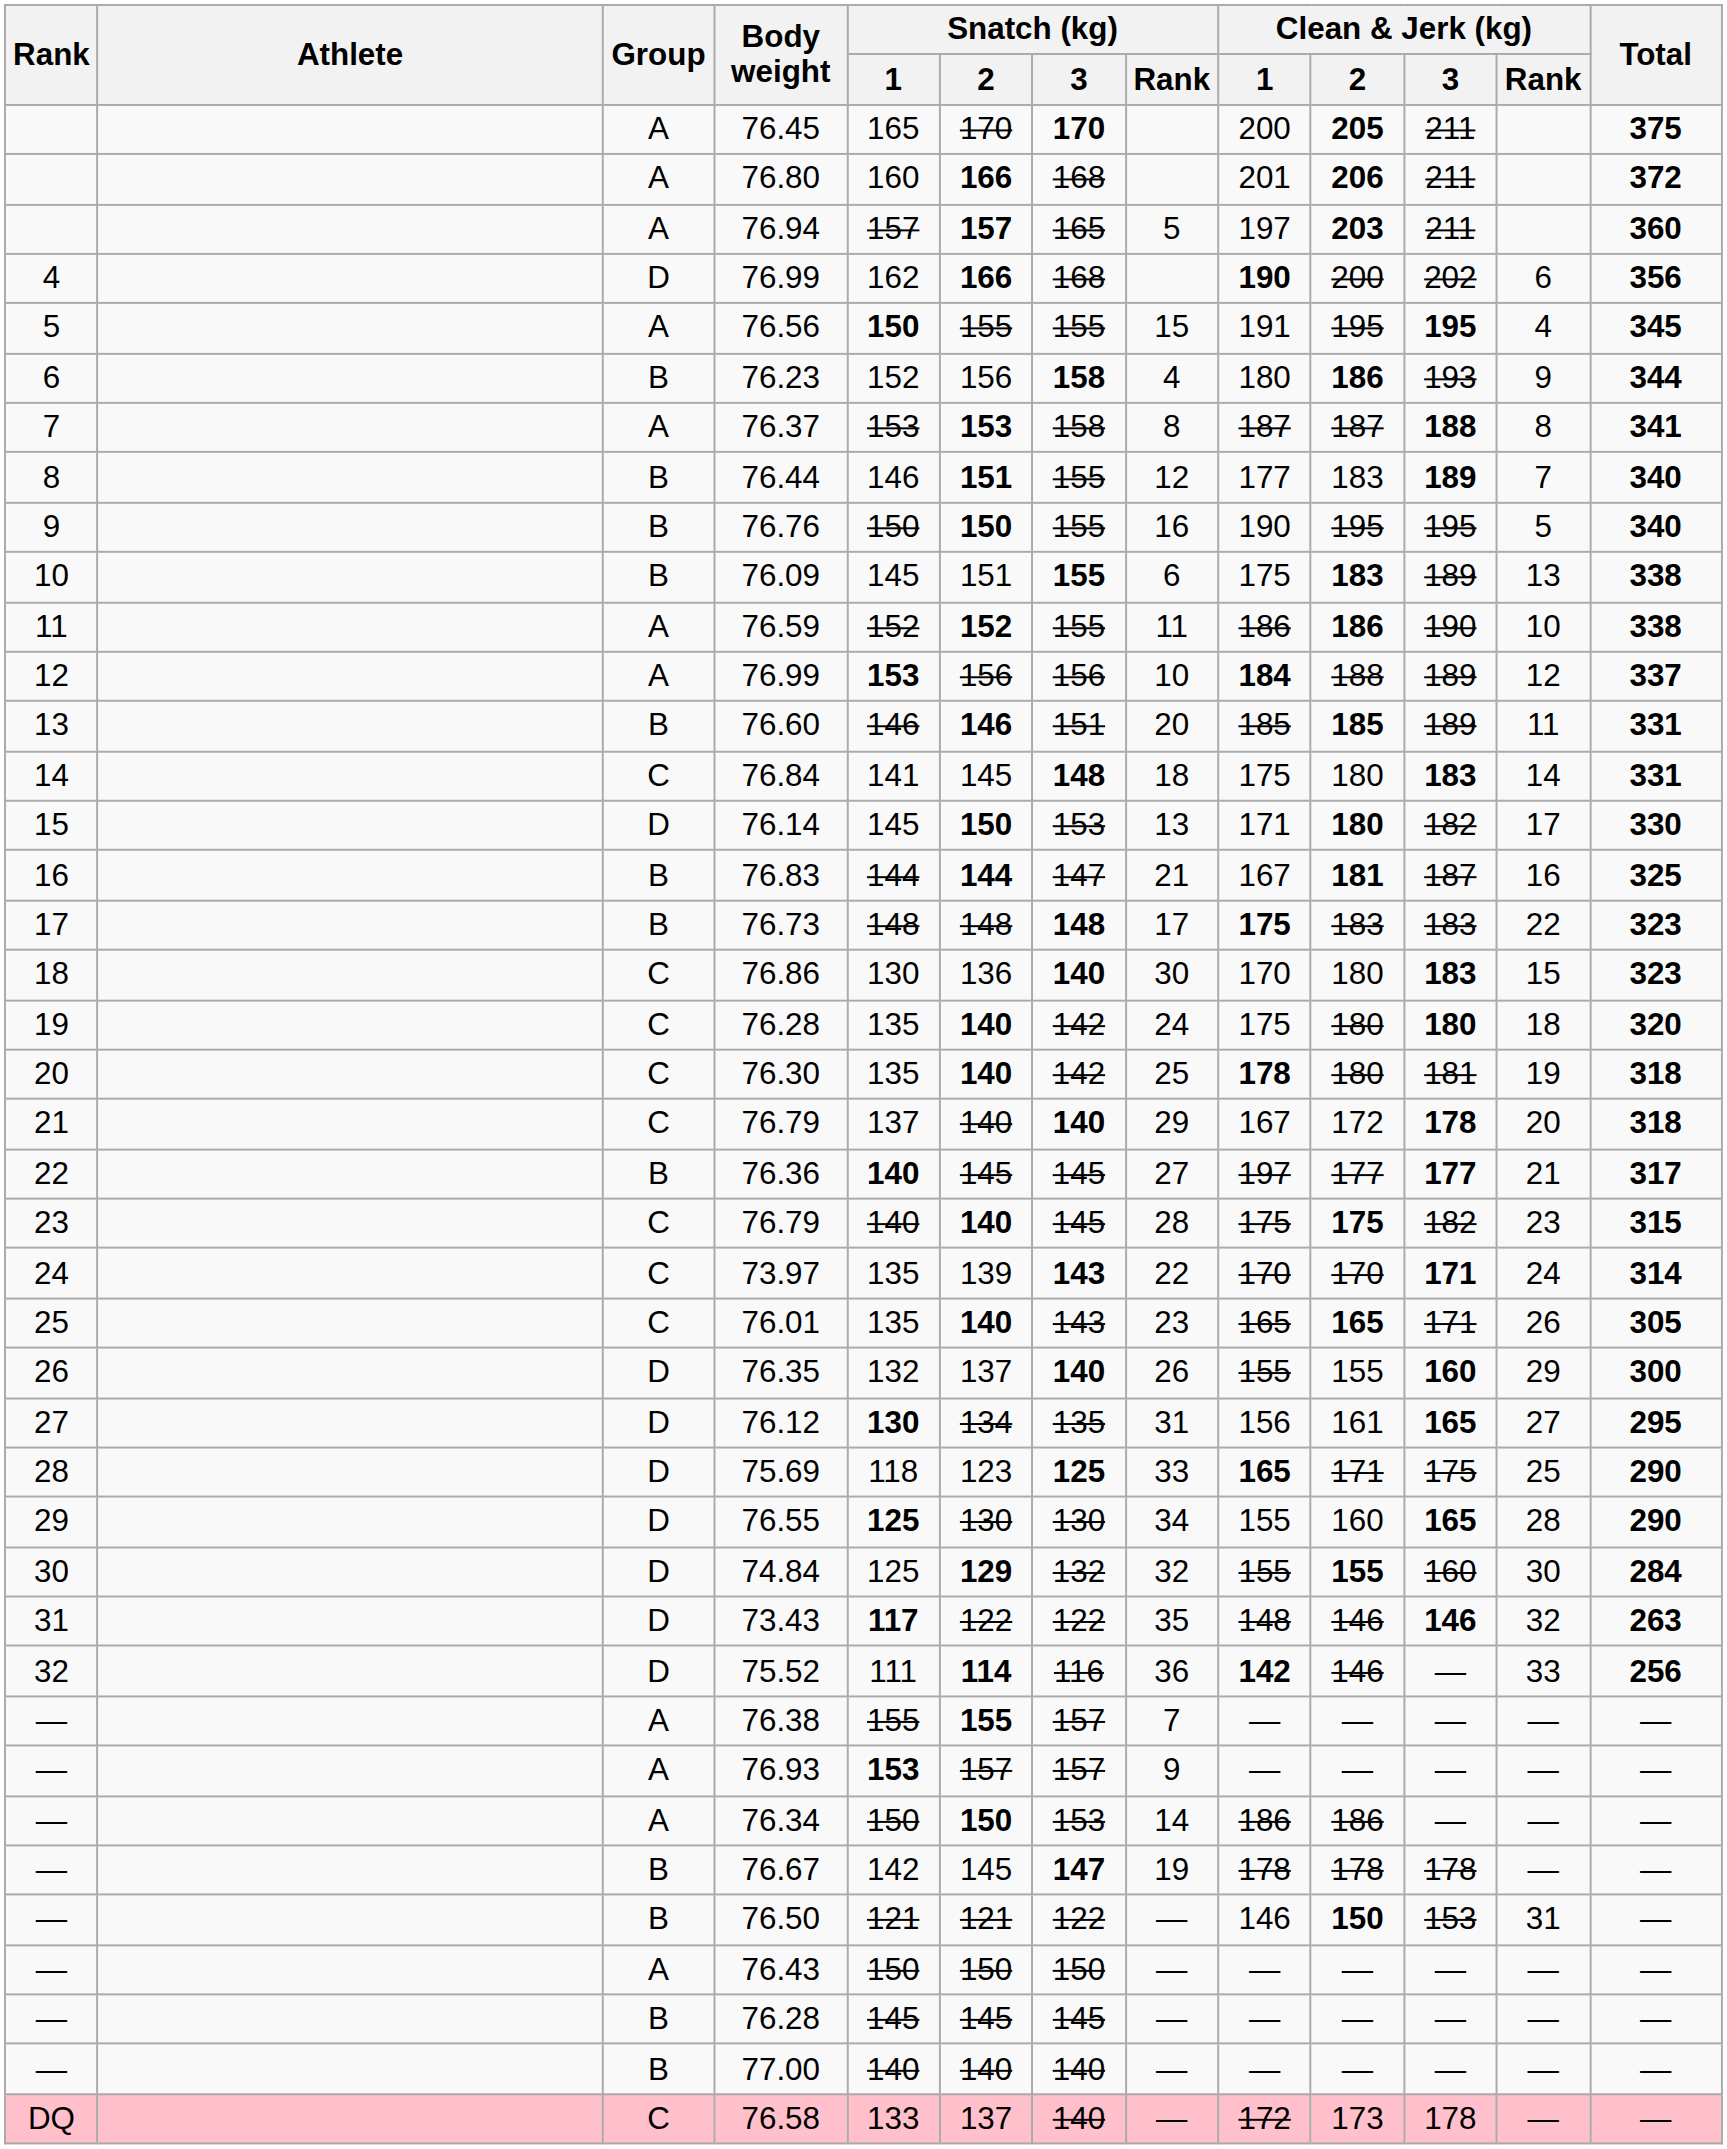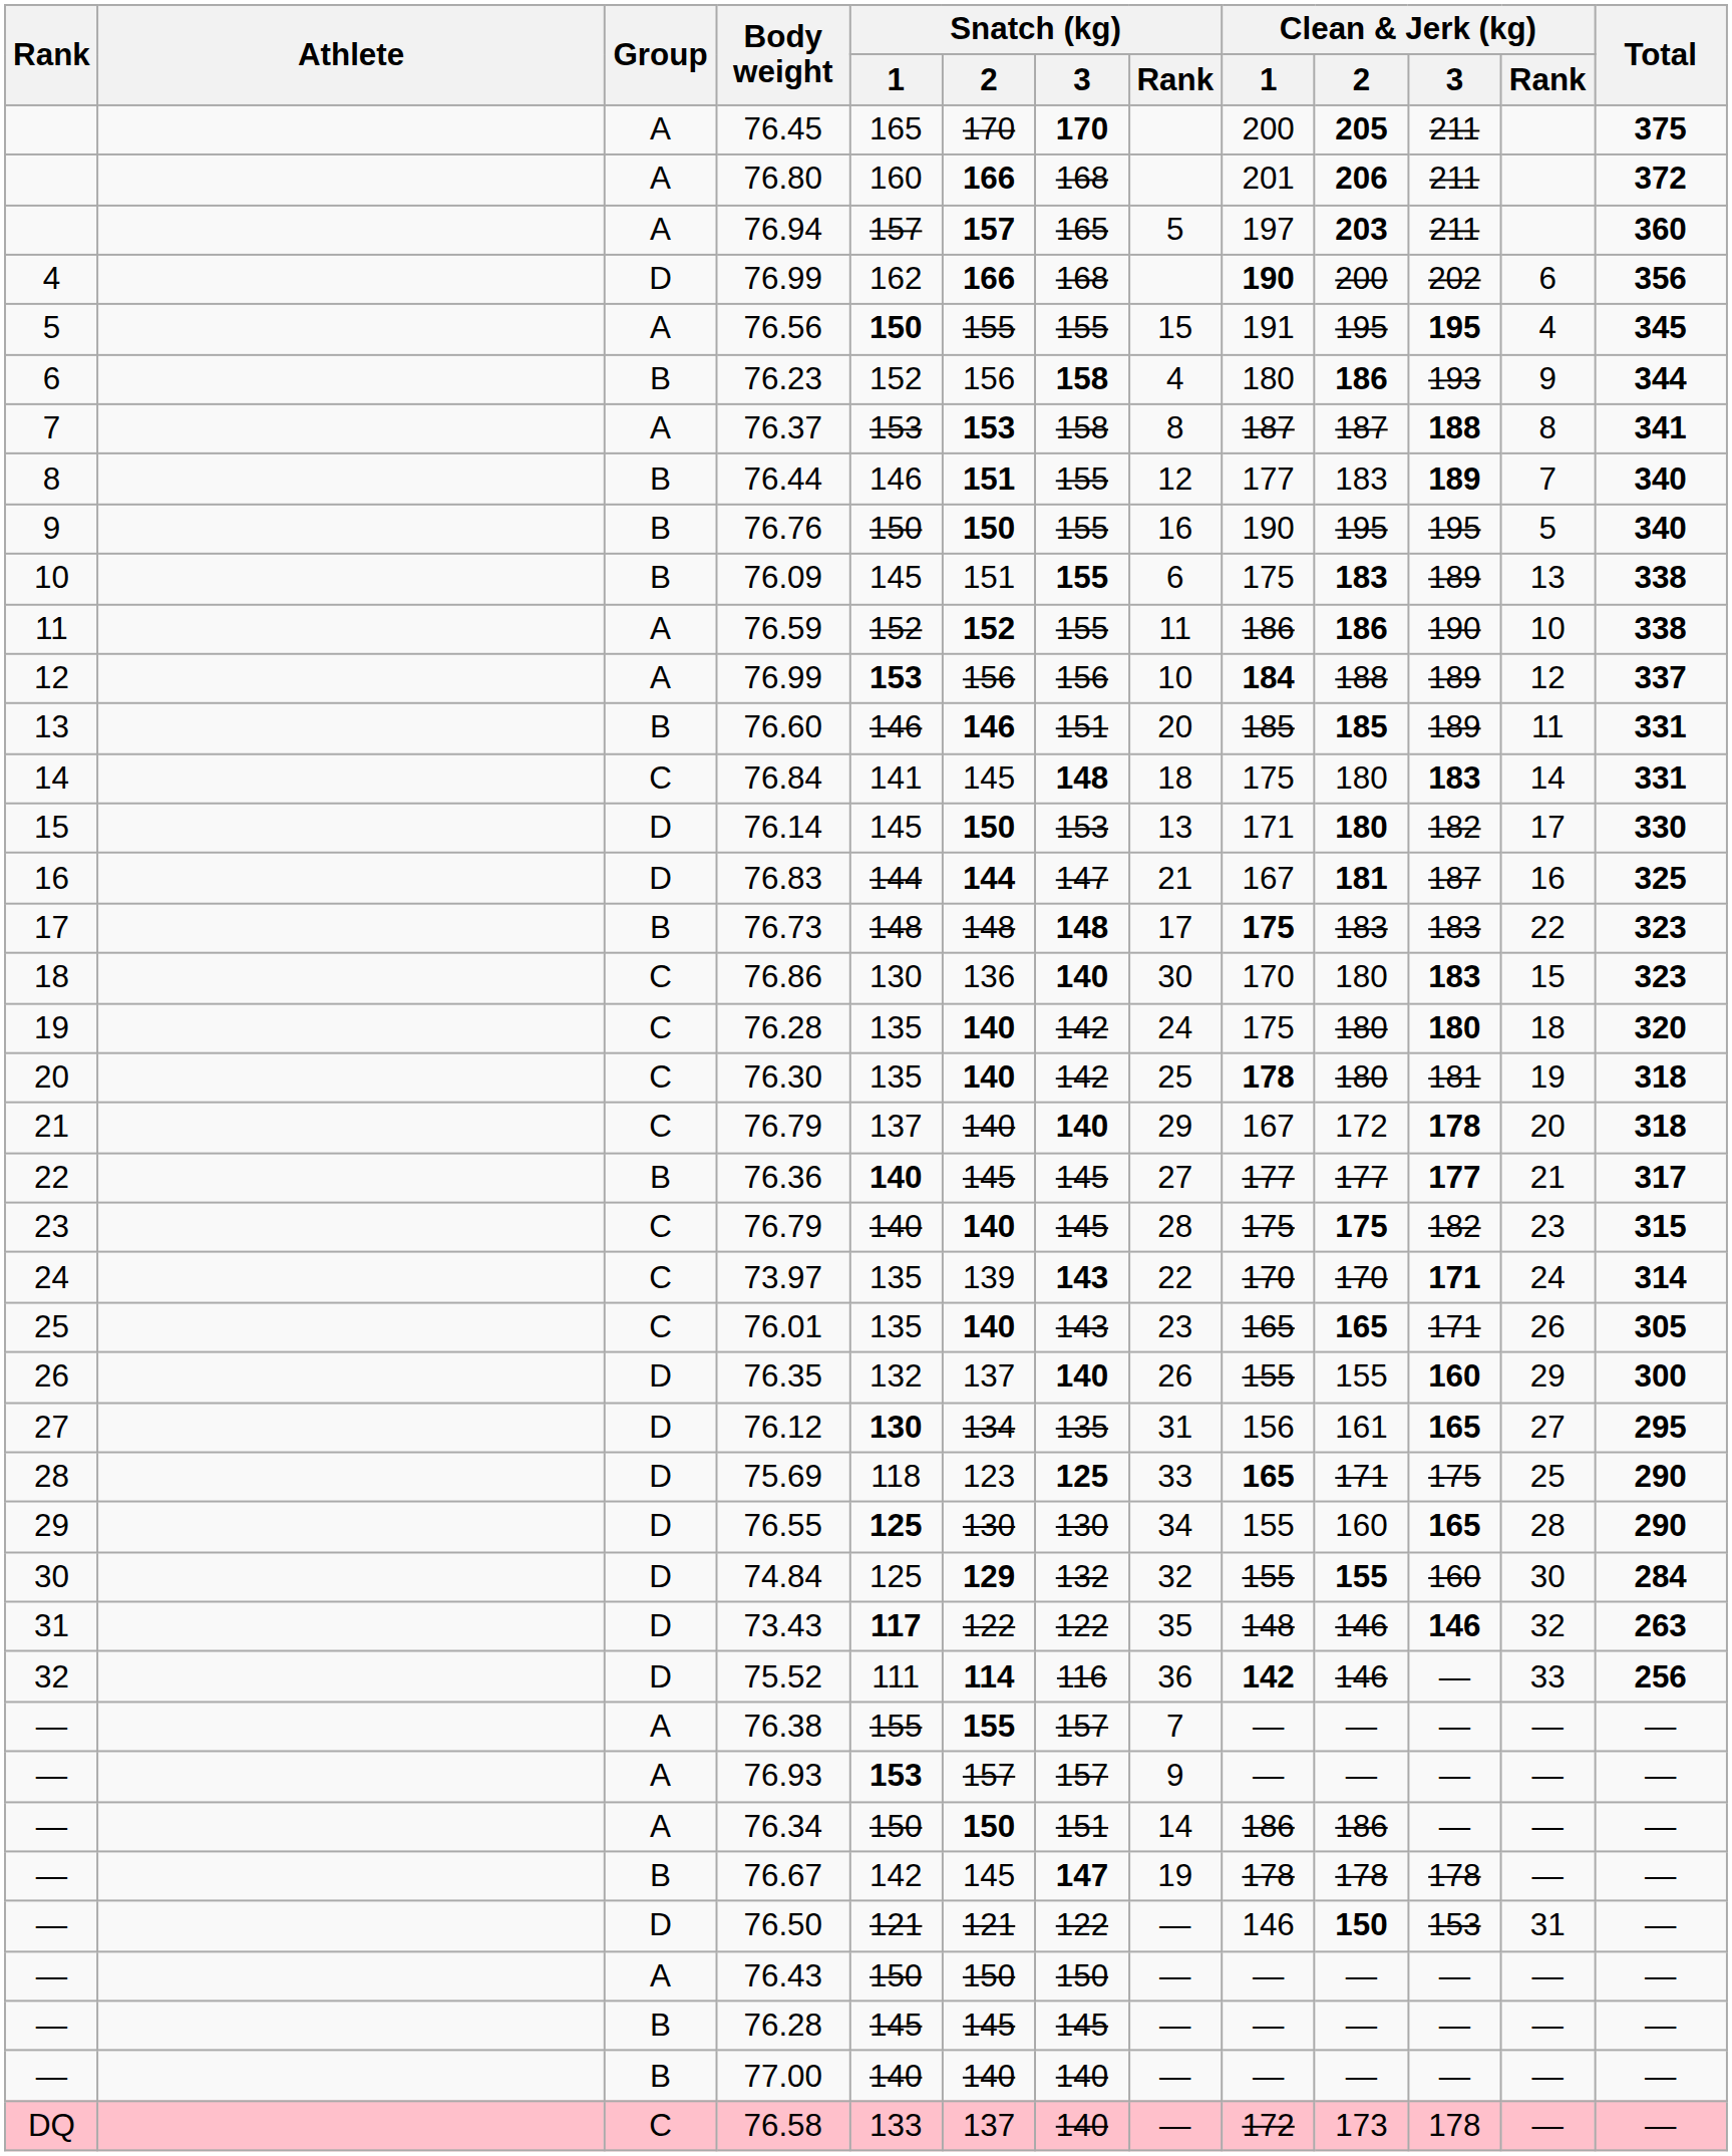76.83 | Group: B -> D
76.36 | Clean & Jerk (kg) / 1: 197 -> 177
76.34 | Snatch (kg) / 3: 153 -> 151
76.50 | Group: B -> D
